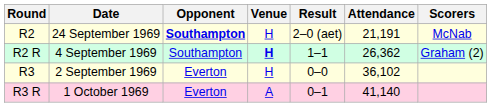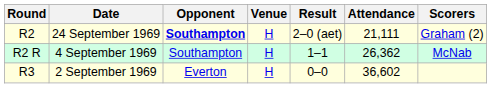R2 | Attendance: 21,191 -> 21,111
R2 | Scorers: McNab -> Graham (2)
R2 R | Venue: bold -> normal
R2 R | Scorers: Graham (2) -> McNab
R3 | Attendance: 36,102 -> 36,602
- row: R3 R | 1 October 1969 | Everton | A | 0–1 | 41,140
